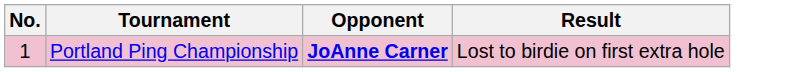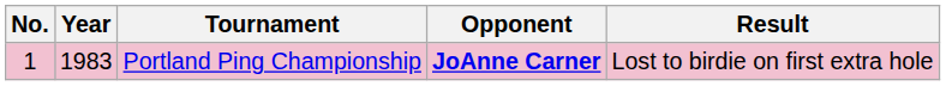+ column: Year | 1983
